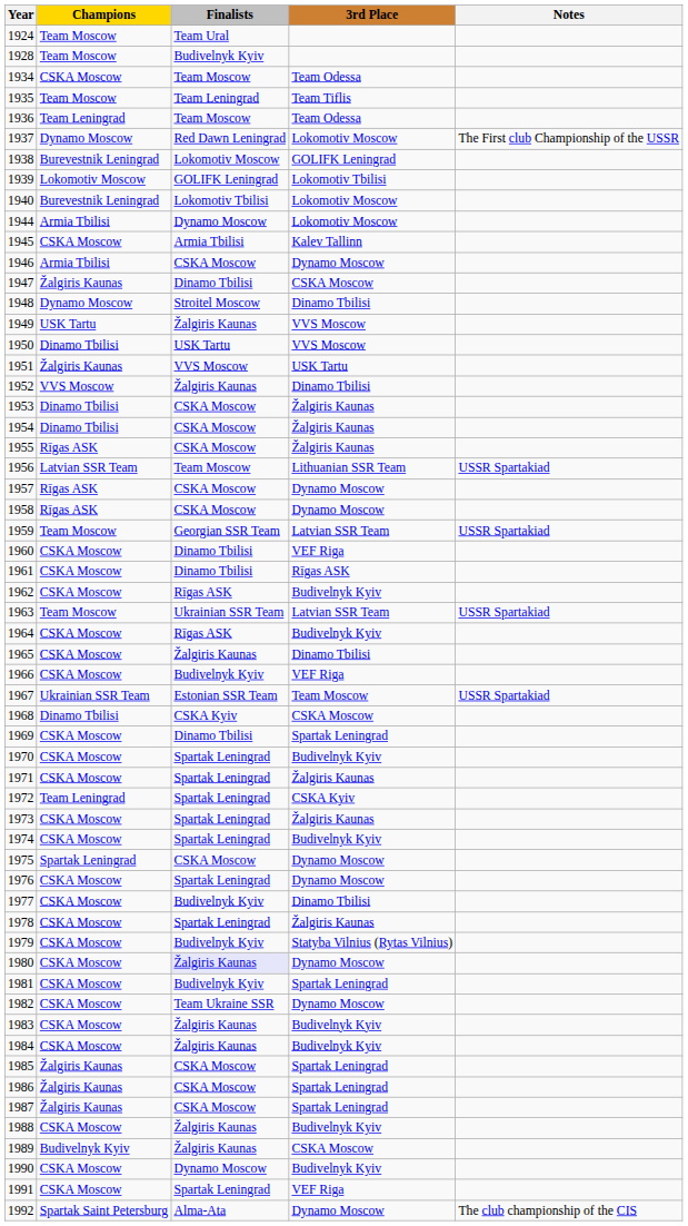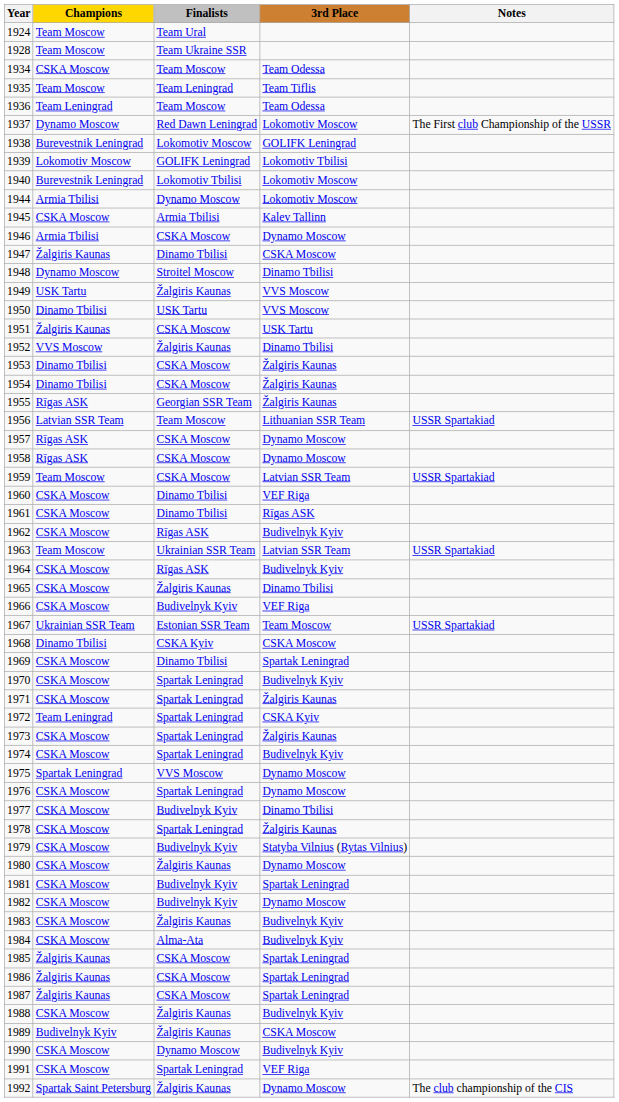1928 | Finalists: Budivelnyk Kyiv -> Team Ukraine SSR
1951 | Finalists: VVS Moscow -> CSKA Moscow
1955 | Finalists: CSKA Moscow -> Georgian SSR Team
1959 | Finalists: Georgian SSR Team -> CSKA Moscow
1975 | Finalists: CSKA Moscow -> VVS Moscow
1980 | Finalists: lavender background -> no background
1982 | Finalists: Team Ukraine SSR -> Budivelnyk Kyiv
1984 | Finalists: Žalgiris Kaunas -> Alma-Ata
1992 | Finalists: Alma-Ata -> Žalgiris Kaunas
